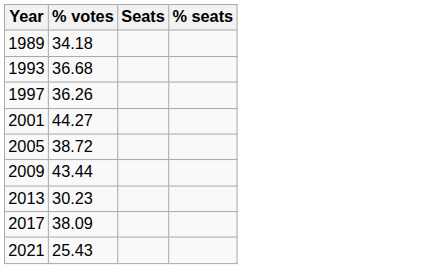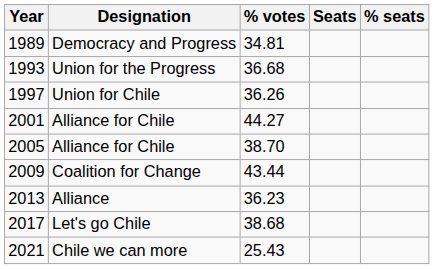+ column: Designation | Democracy and Progress | Union for the Progress | Union for Chile | Alliance for Chile | Alliance for Chile | Coalition for Change | Alliance | Let's go Chile | Chile we can more
1989 | % votes: 34.18 -> 34.81
2005 | % votes: 38.72 -> 38.70
2013 | % votes: 30.23 -> 36.23
2017 | % votes: 38.09 -> 38.68
